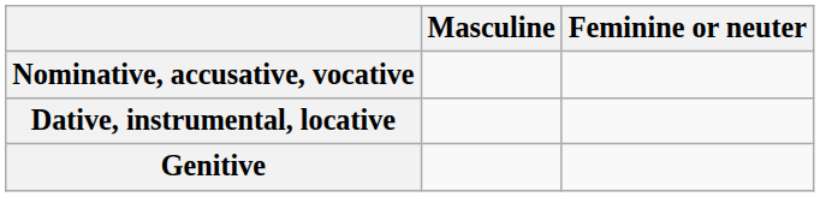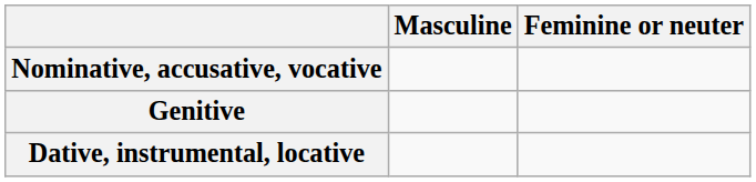rows swapped: Genitive <-> Dative, instrumental, locative
